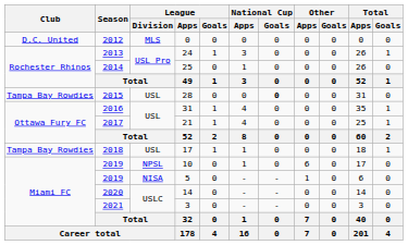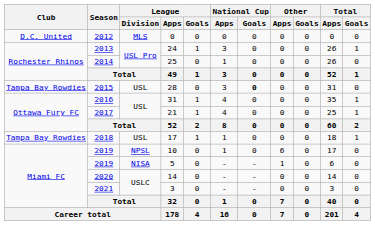28 | National Cup / Apps: 0 -> 3
